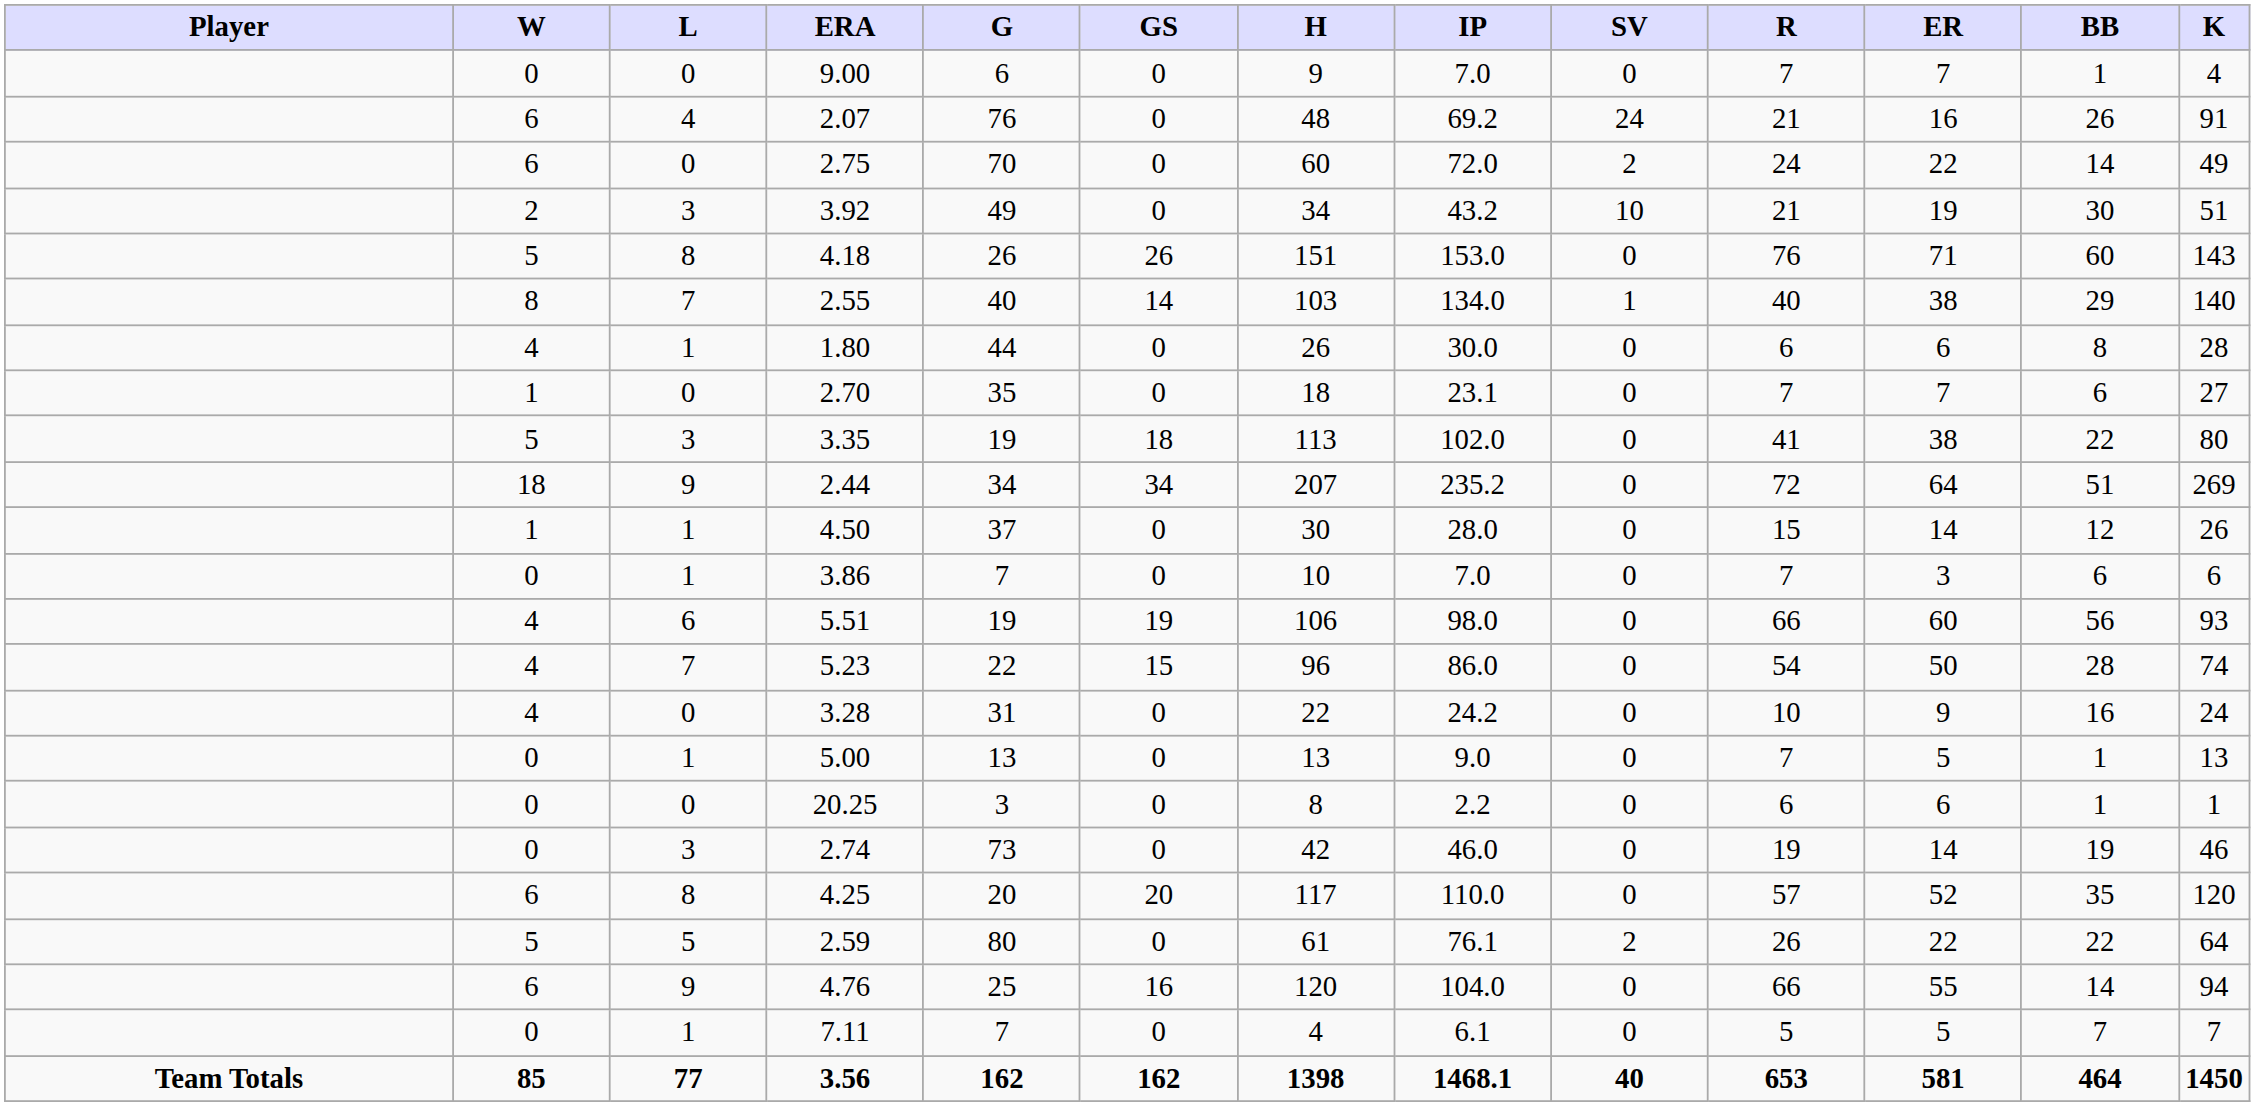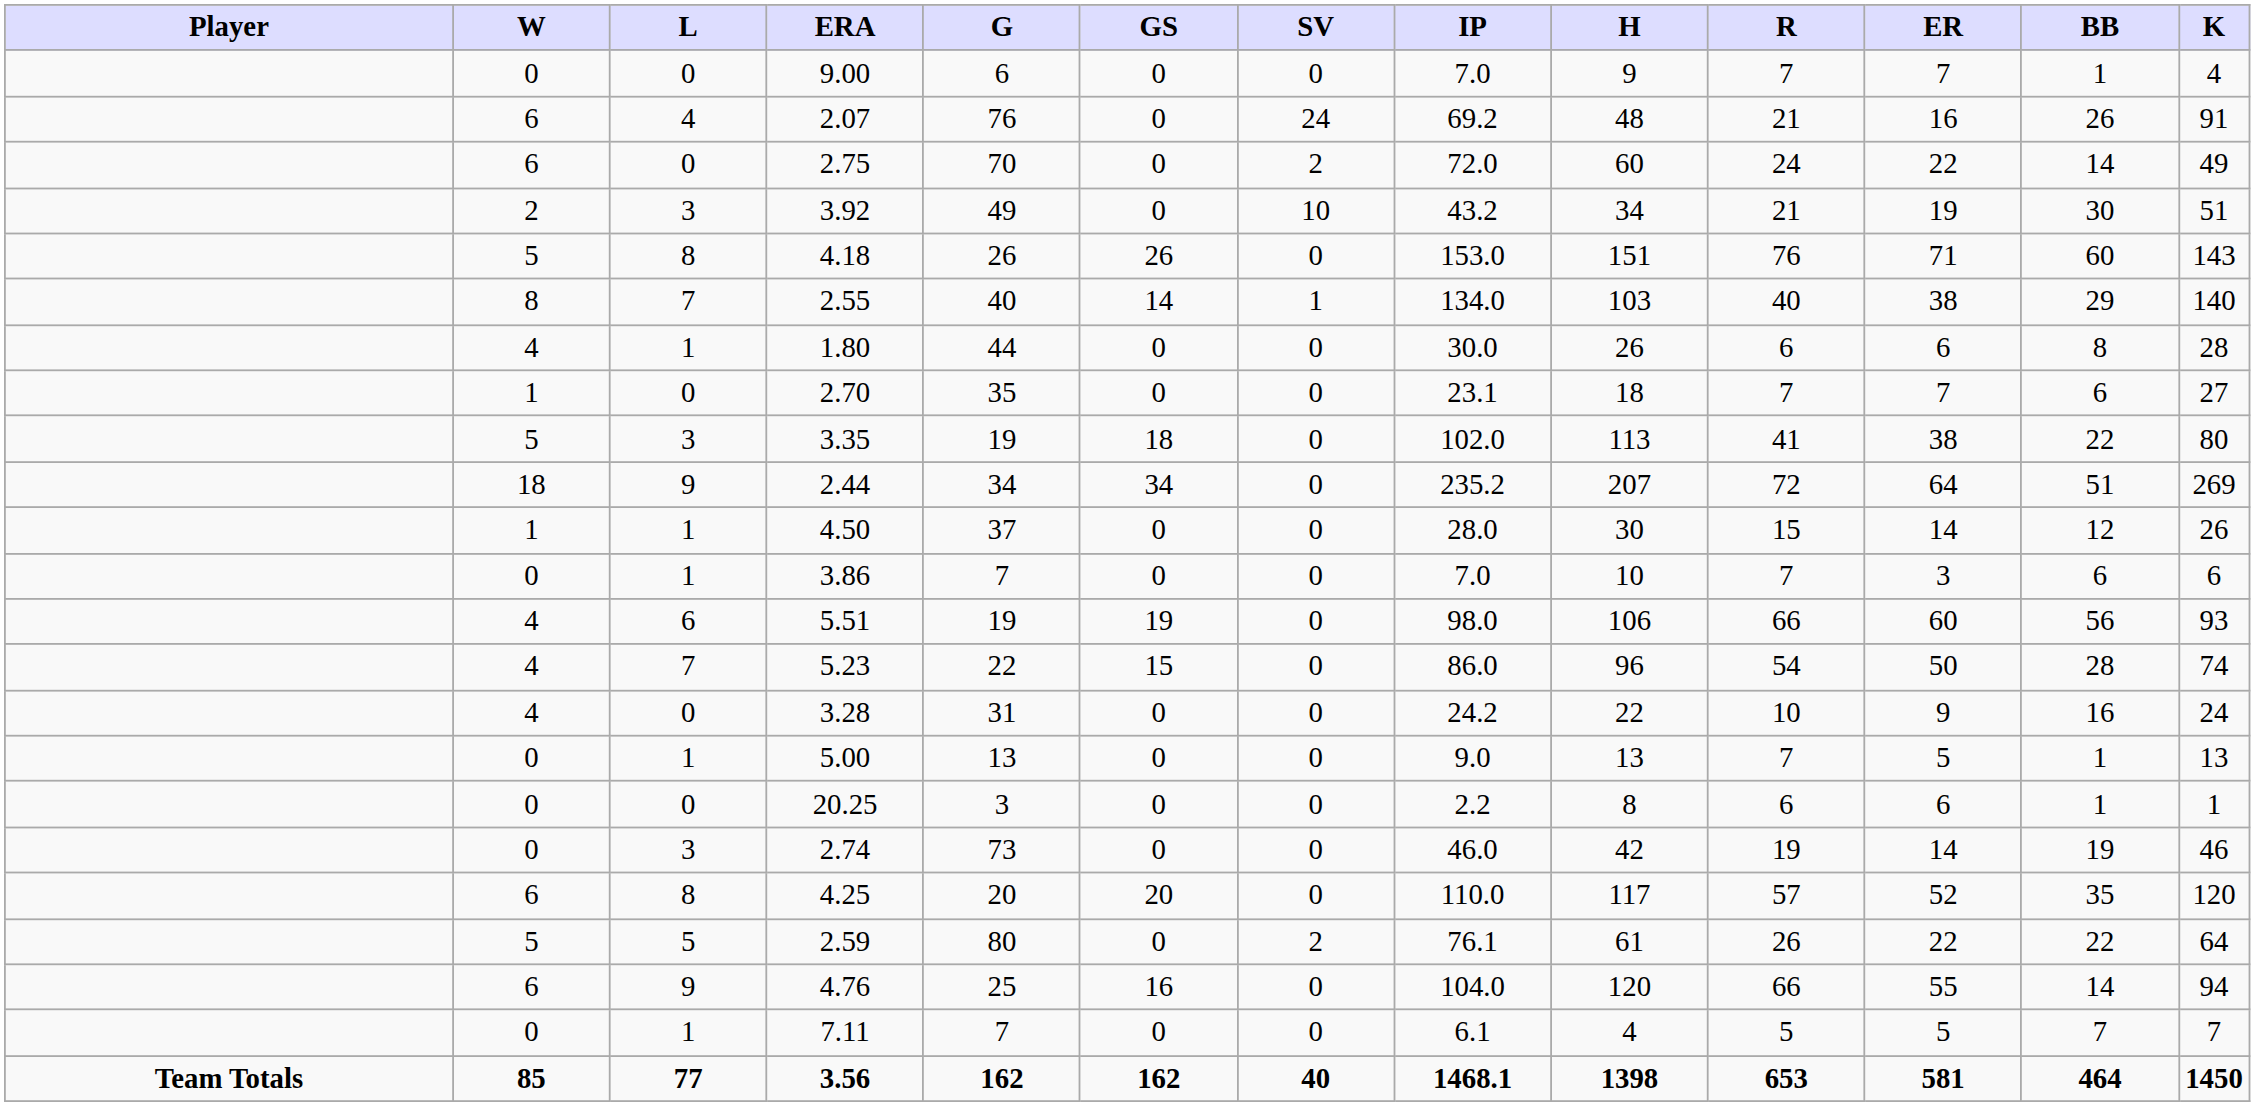columns swapped: SV <-> H
